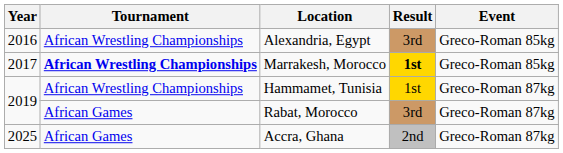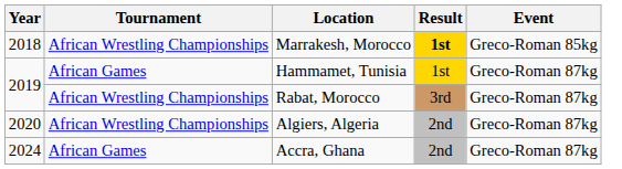- row: 2016 | African Wrestling Championships | Alexandria, Egypt | 3rd | Greco-Roman 85kg
Marrakesh, Morocco | Year: 2017 -> 2018
Marrakesh, Morocco | Tournament: bold -> normal
Hammamet, Tunisia | Tournament: African Wrestling Championships -> African Games
Rabat, Morocco | Tournament: African Games -> African Wrestling Championships
+ row: 2020 | African Wrestling Championships | Algiers, Algeria | 2nd | Greco-Roman 87kg
Accra, Ghana | Year: 2025 -> 2024
